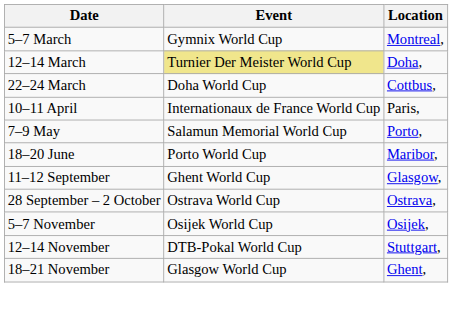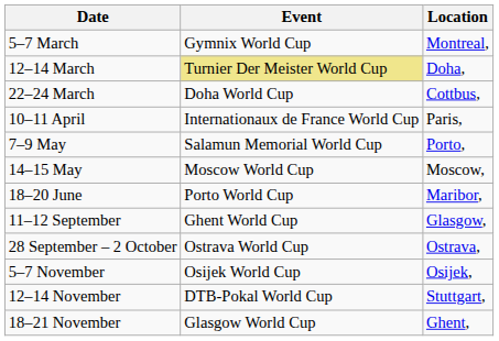+ row: 14–15 May | Moscow World Cup | Moscow,
